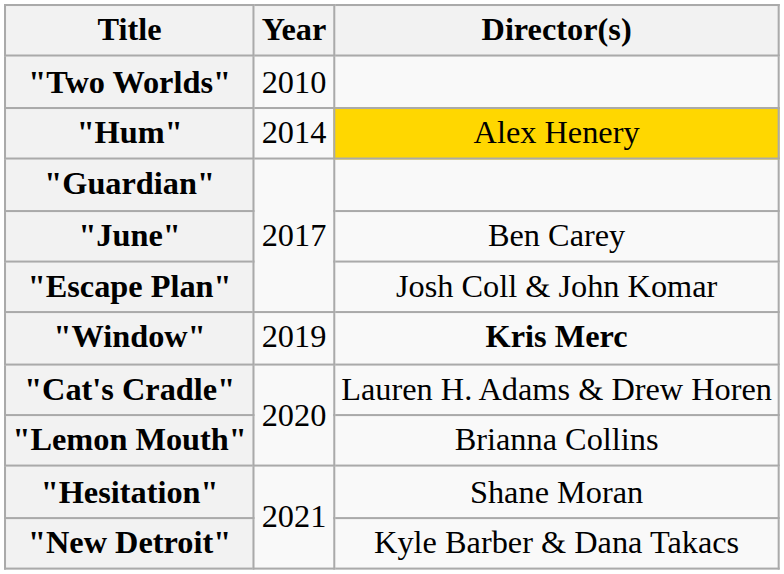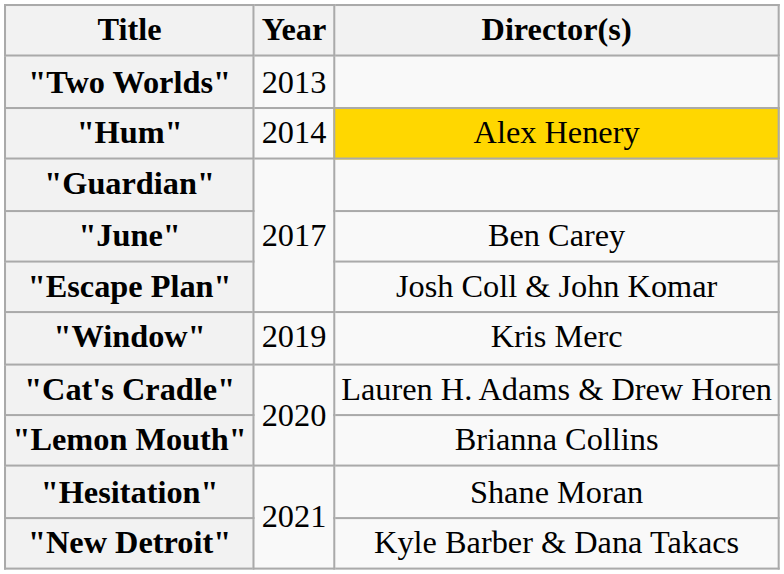"Two Worlds" | Year: 2010 -> 2013
"Window" | Director(s): bold -> normal
